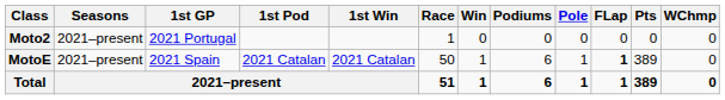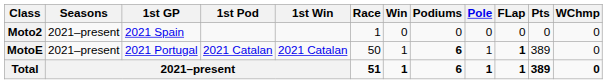Moto2 | 1st GP: 2021 Portugal -> 2021 Spain
MotoE | 1st GP: 2021 Spain -> 2021 Portugal
MotoE | Podiums: normal -> bold
